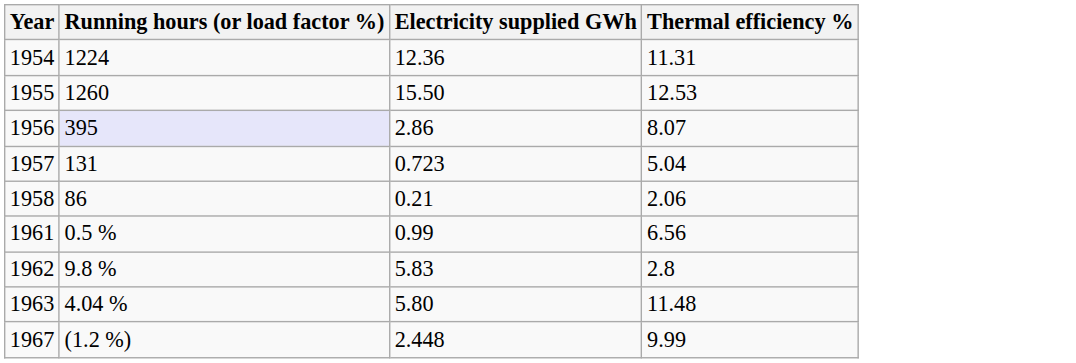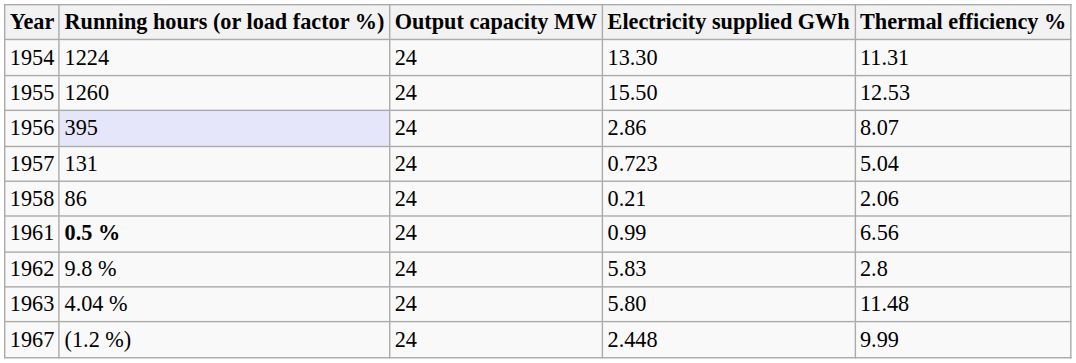+ column: Output capacity MW | 24 | 24 | 24 | 24 | 24 | 24 | 24 | 24 | 24
1954 | Electricity supplied GWh: 12.36 -> 13.30
1961 | Running hours (or load factor %): normal -> bold
